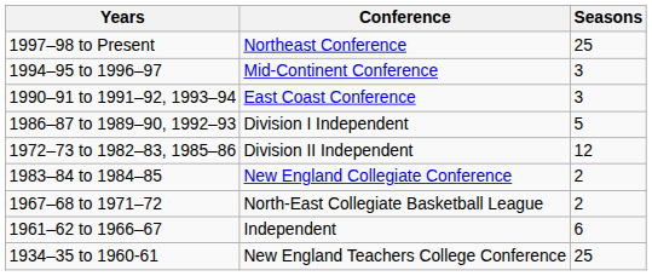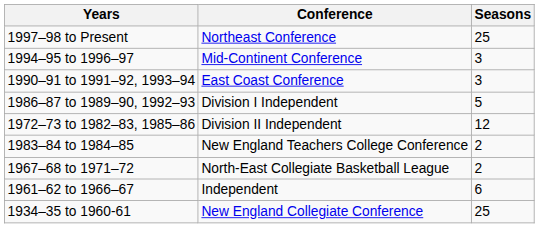1983–84 to 1984–85 | Conference: New England Collegiate Conference -> New England Teachers College Conference
1934–35 to 1960-61 | Conference: New England Teachers College Conference -> New England Collegiate Conference
